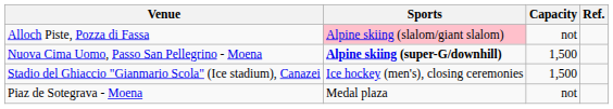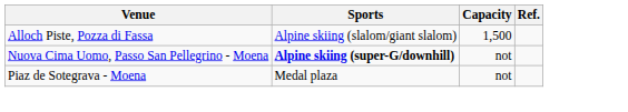Alloch Piste, Pozza di Fassa | Sports: pink background -> no background
Alloch Piste, Pozza di Fassa | Capacity: not -> 1,500
Nuova Cima Uomo, Passo San Pellegrino - Moena | Capacity: 1,500 -> not
- row: Stadio del Ghiaccio "Gianmario Scola" (Ice stadium), Canazei | Ice hockey (men's), closing ceremonies | 1,500
